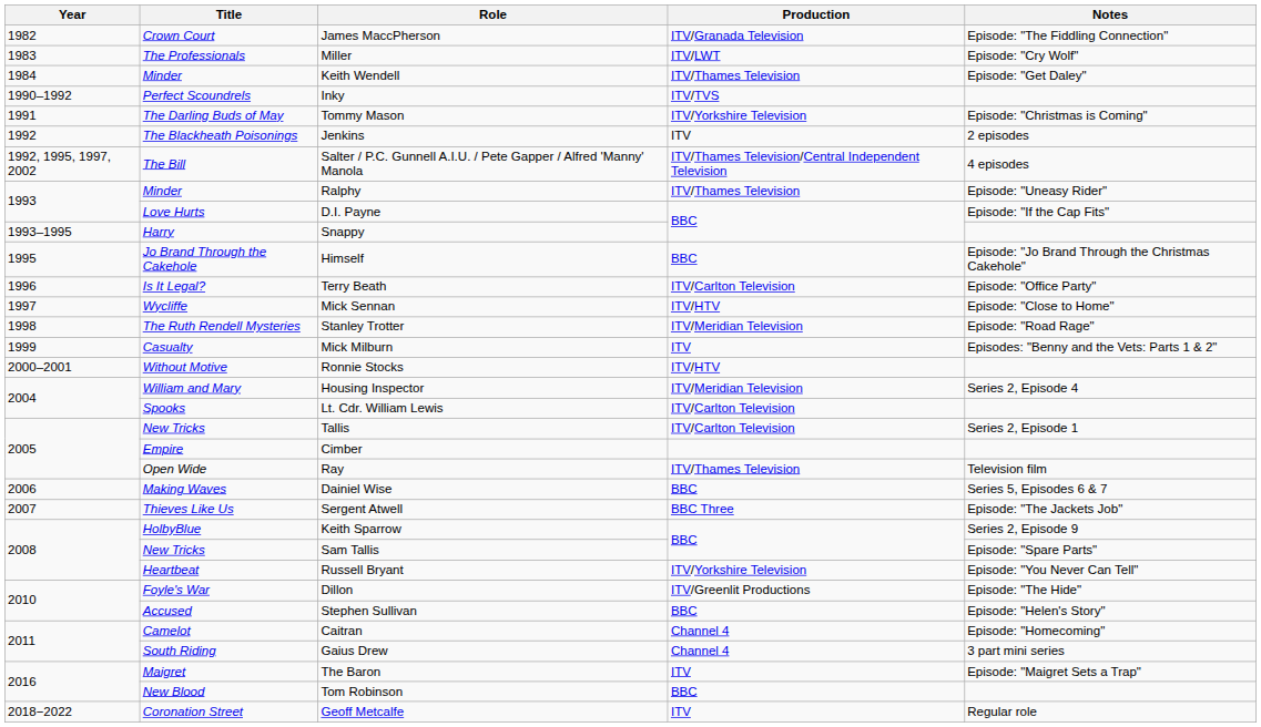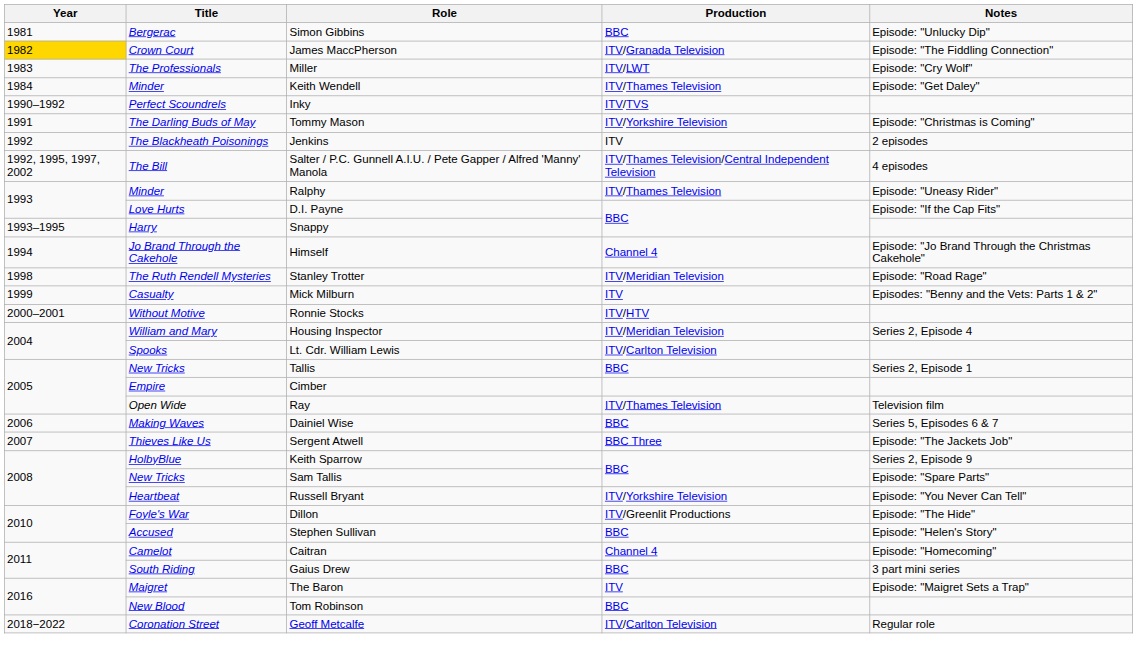+ row: 1981 | Bergerac | Simon Gibbins | BBC | Episode: "Unlucky Dip"
James MaccPherson | Year: no background -> gold background
Himself | Year: 1995 -> 1994
Himself | Production: BBC -> Channel 4
- row: 1996 | Is It Legal? | Terry Beath | ITV/Carlton Television | Episode: "Office Party"
- row: 1997 | Wycliffe | Mick Sennan | ITV/HTV | Episode: "Close to Home"
Tallis | Production: ITV/Carlton Television -> BBC
Gaius Drew | Production: Channel 4 -> BBC
Geoff Metcalfe | Production: ITV -> ITV/Carlton Television
